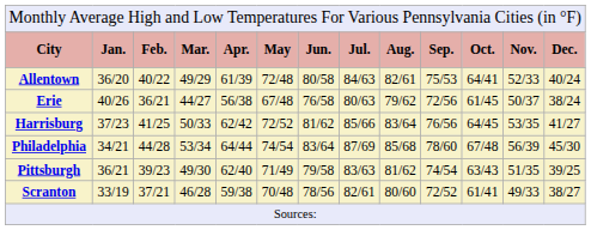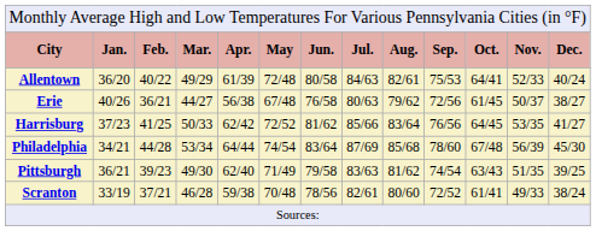Erie | column 13: 38/24 -> 38/27
Scranton | column 13: 38/27 -> 38/24
